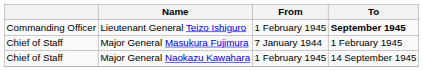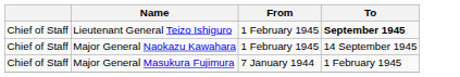Lieutenant General Teizo Ishiguro | column 1: Commanding Officer -> Chief of Staff
rows swapped: Major General Masukura Fujimura <-> Major General Naokazu Kawahara
